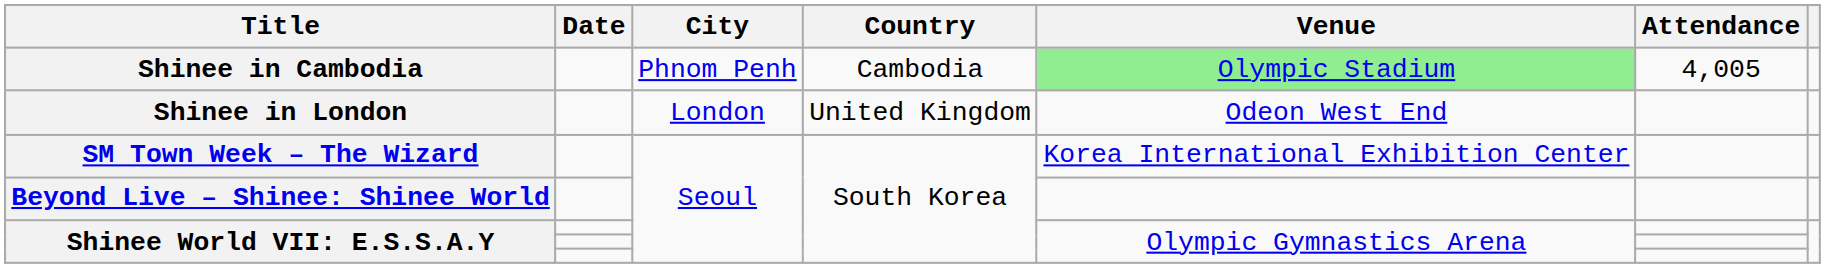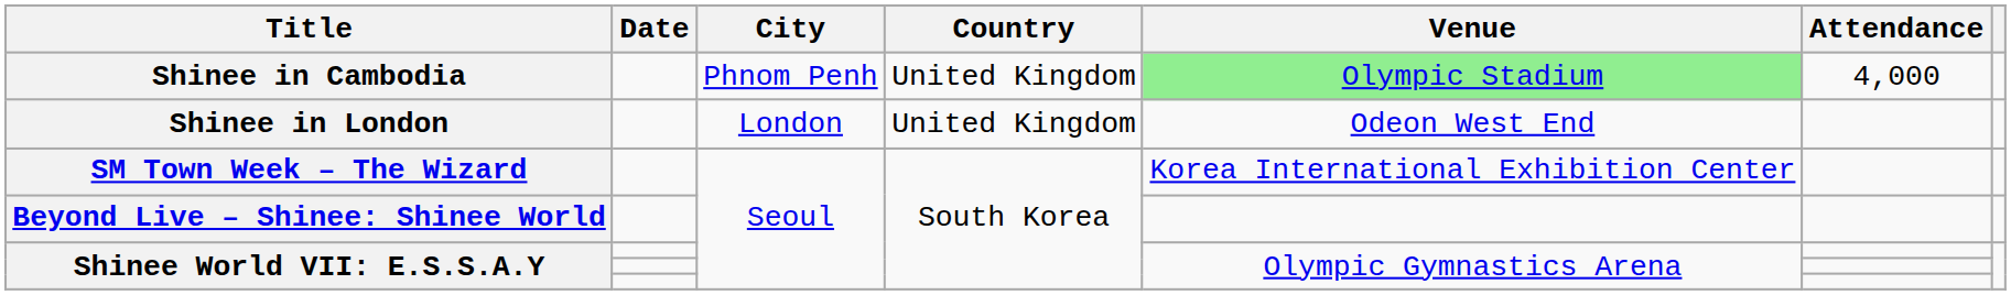Shinee in Cambodia | Country: Cambodia -> United Kingdom
Shinee in Cambodia | Attendance: 4,005 -> 4,000
